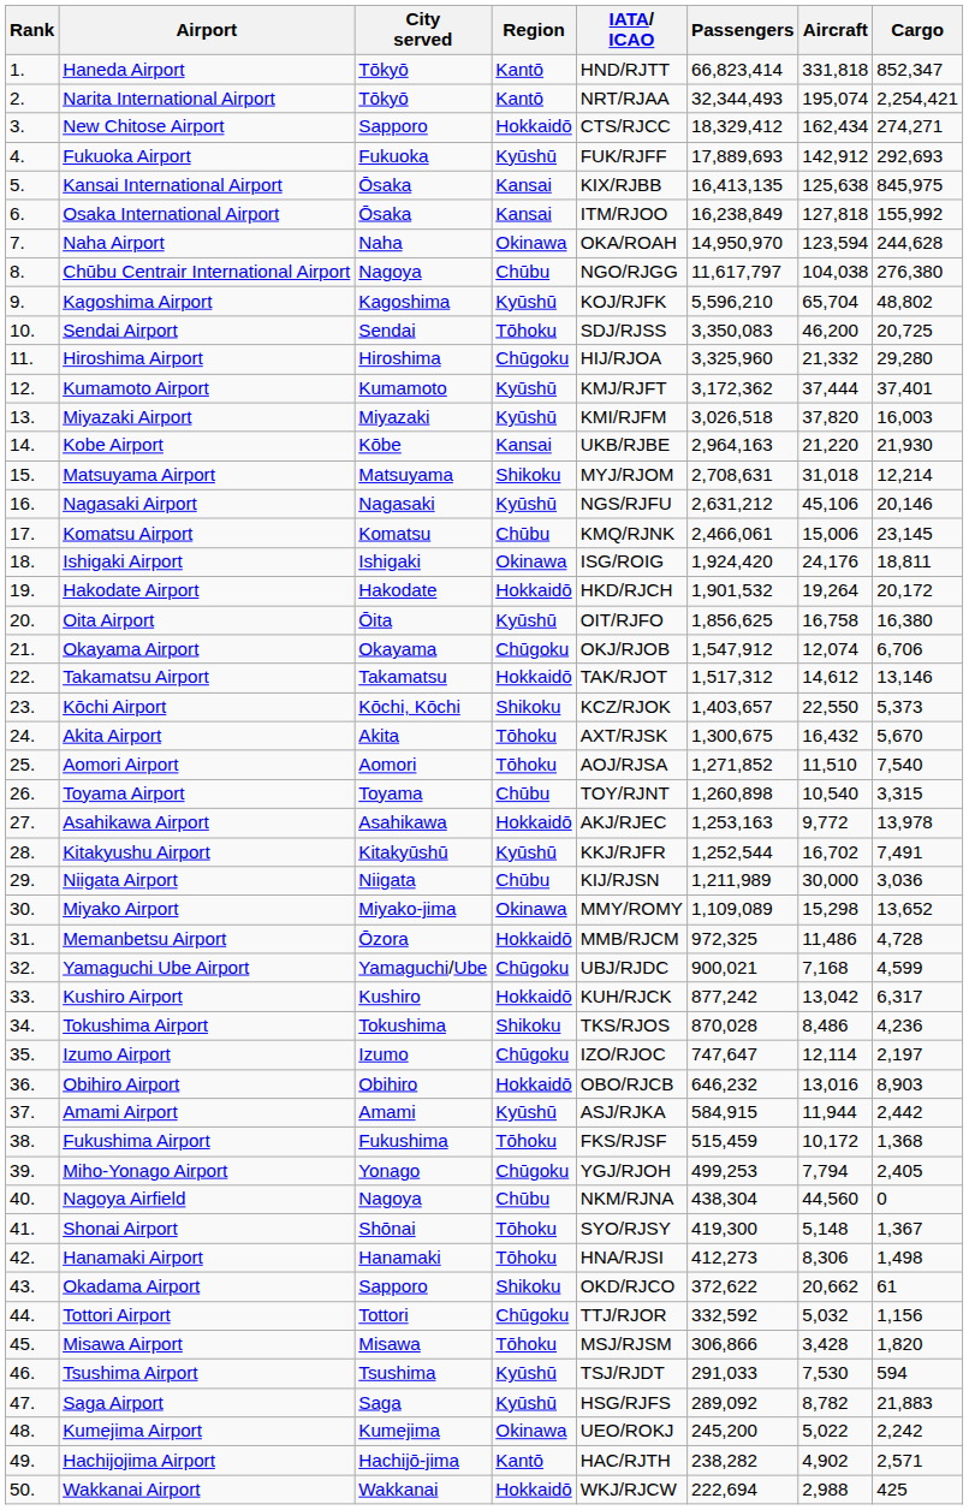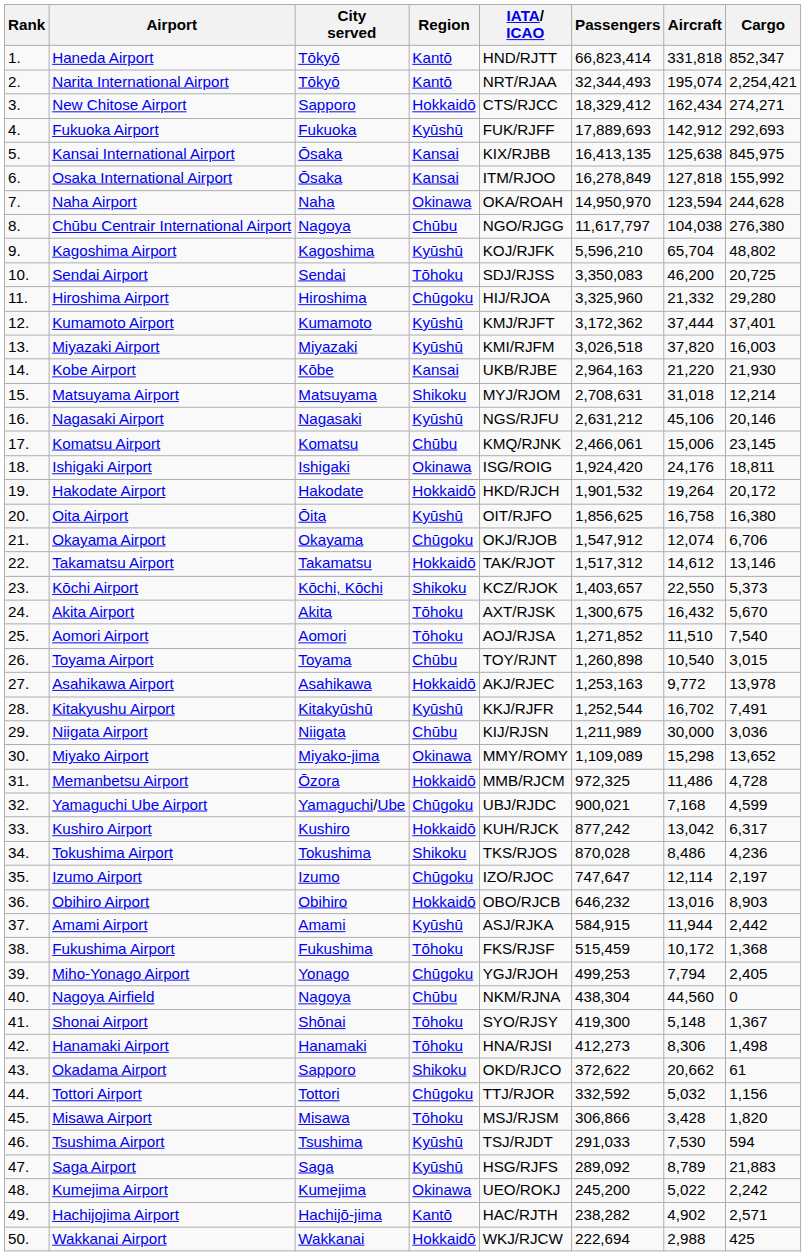Osaka International Airport | Passengers: 16,238,849 -> 16,278,849
Toyama Airport | Cargo: 3,315 -> 3,015
Saga Airport | Aircraft: 8,782 -> 8,789
